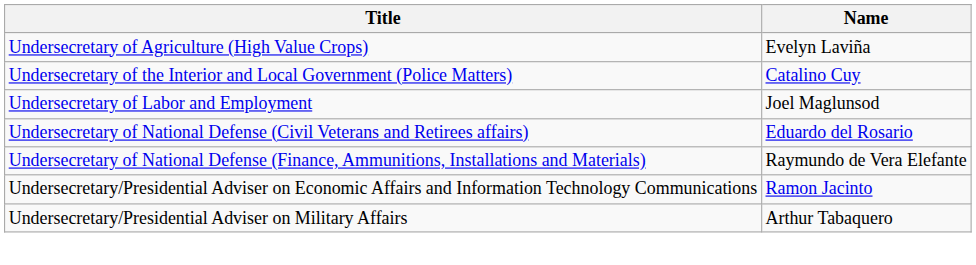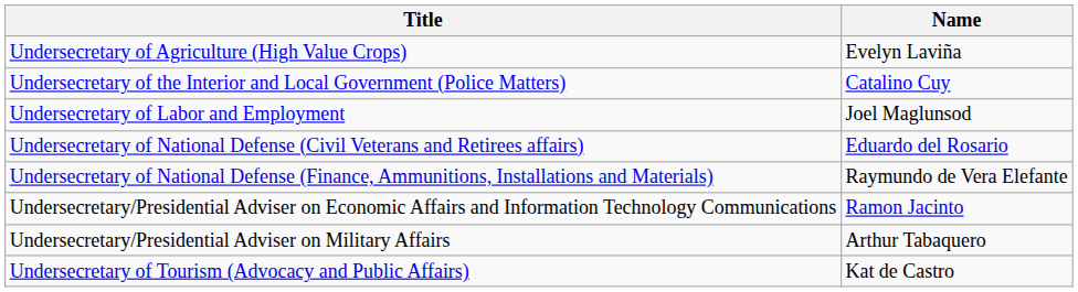+ row: Undersecretary of Tourism (Advocacy and Public Affairs) | Kat de Castro
